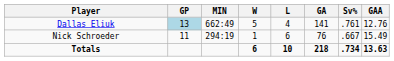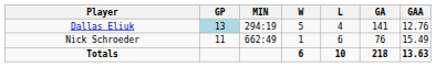- column: Sv% | .761 | .667 | .734
Dallas Eliuk | MIN: 662:49 -> 294:19
Nick Schroeder | MIN: 294:19 -> 662:49
